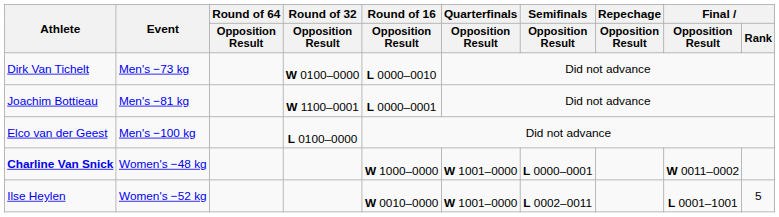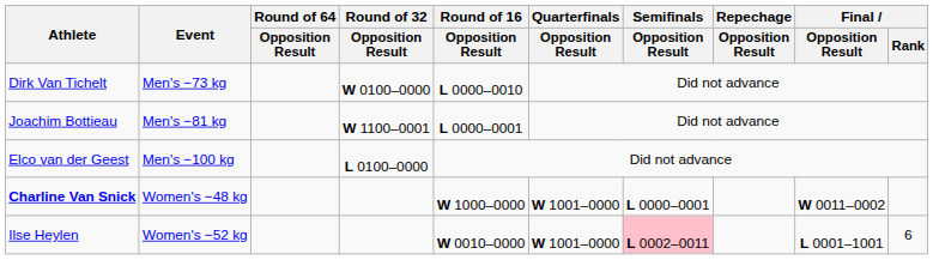Ilse Heylen | Semifinals / Opposition Result: no background -> pink background
Ilse Heylen | Final / Rank: 5 -> 6
